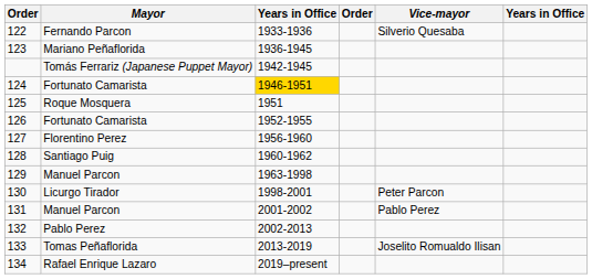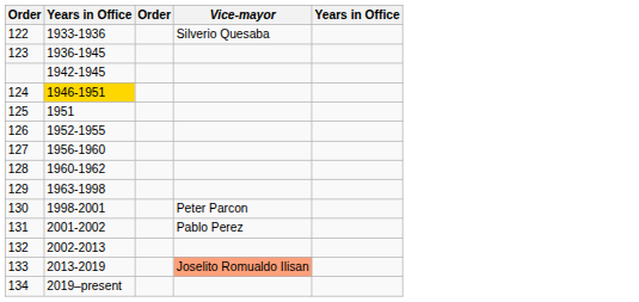- column: Mayor | Fernando Parcon | Mariano Peñaflorida | Tomás Ferrariz (Japanese Puppet Mayor) | Fortunato Camarista | Roque Mosquera | Fortunato Camarista | Florentino Perez | Santiago Puig | Manuel Parcon | Licurgo Tirador | Manuel Parcon | Pablo Perez | Tomas Peñaflorida | Rafael Enrique Lazaro
133 | Vice-mayor: no background -> lightsalmon background
